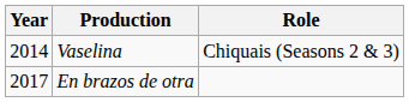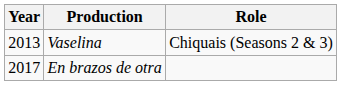Vaselina | Year: 2014 -> 2013
